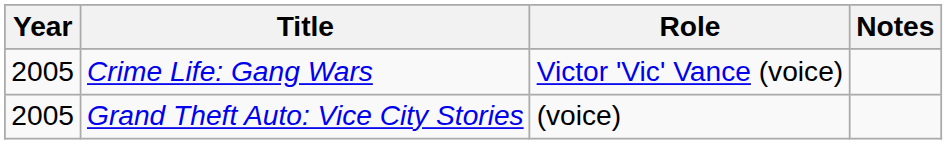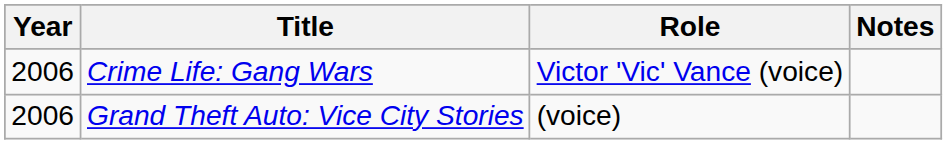Crime Life: Gang Wars | Year: 2005 -> 2006
Grand Theft Auto: Vice City Stories | Year: 2005 -> 2006
